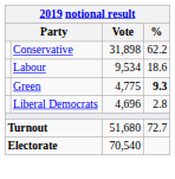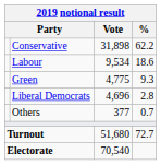Green | %: bold -> normal
+ row: Others | 377 | 0.7
